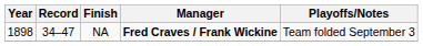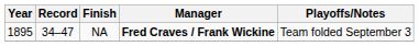NA | Year: 1898 -> 1895
